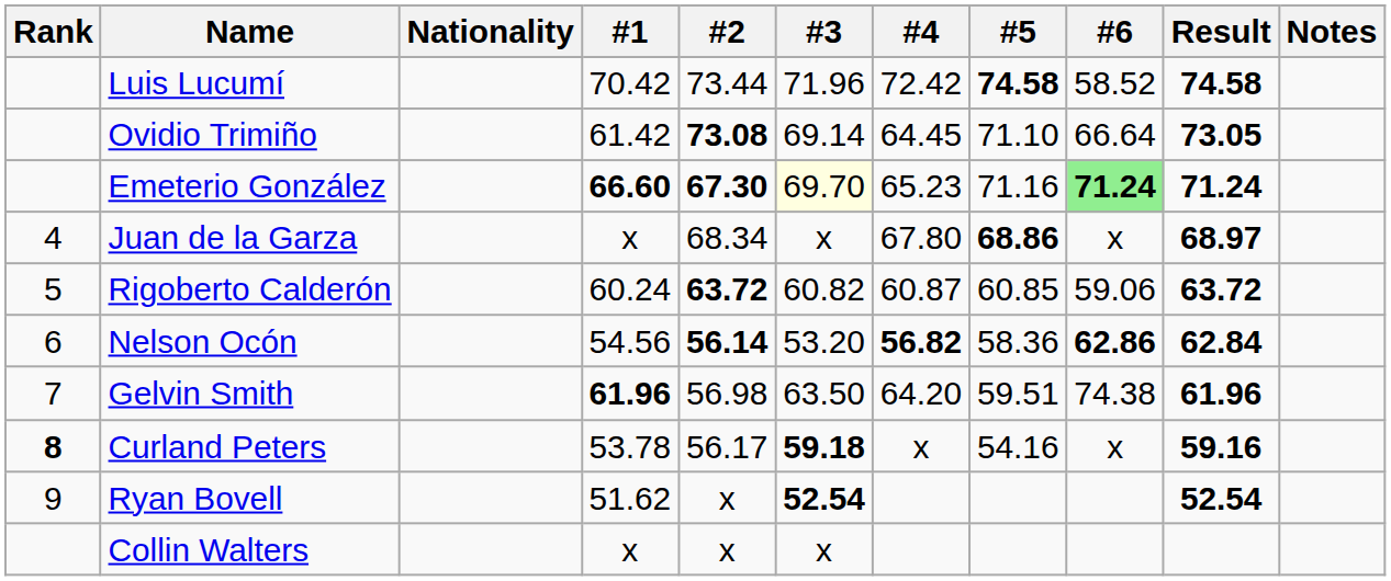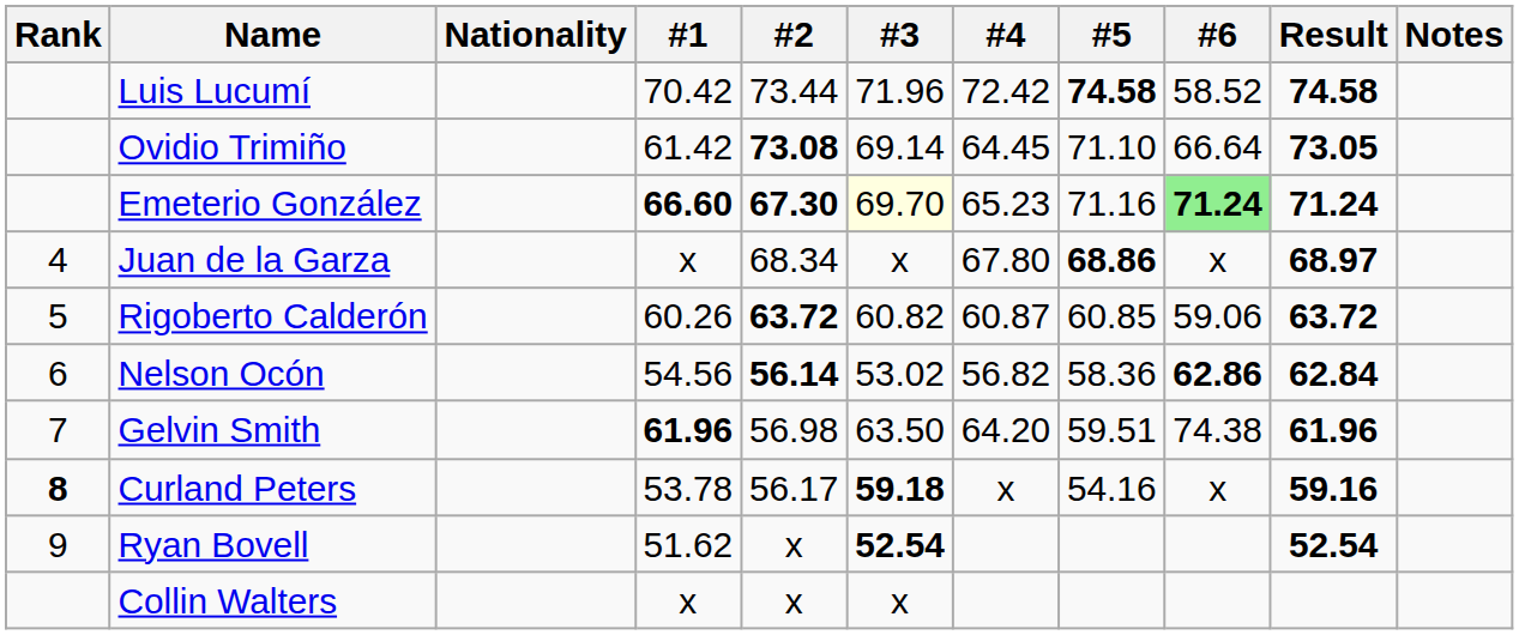Rigoberto Calderón | #1: 60.24 -> 60.26
Nelson Ocón | #3: 53.20 -> 53.02
Nelson Ocón | #4: bold -> normal
